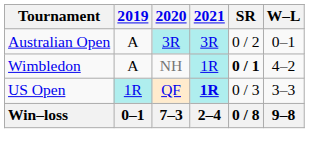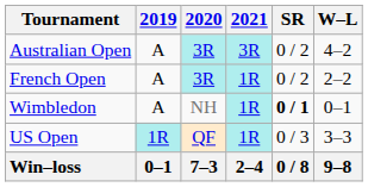Australian Open | W–L: 0–1 -> 4–2
+ row: French Open | A | 3R | 1R | 0 / 2 | 2–2
Wimbledon | W–L: 4–2 -> 0–1
US Open | 2021: bold -> normal
